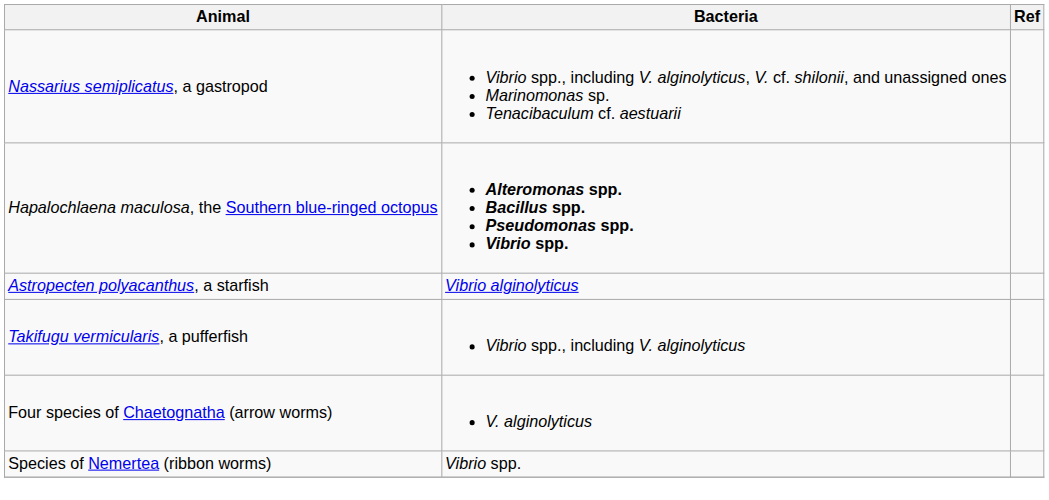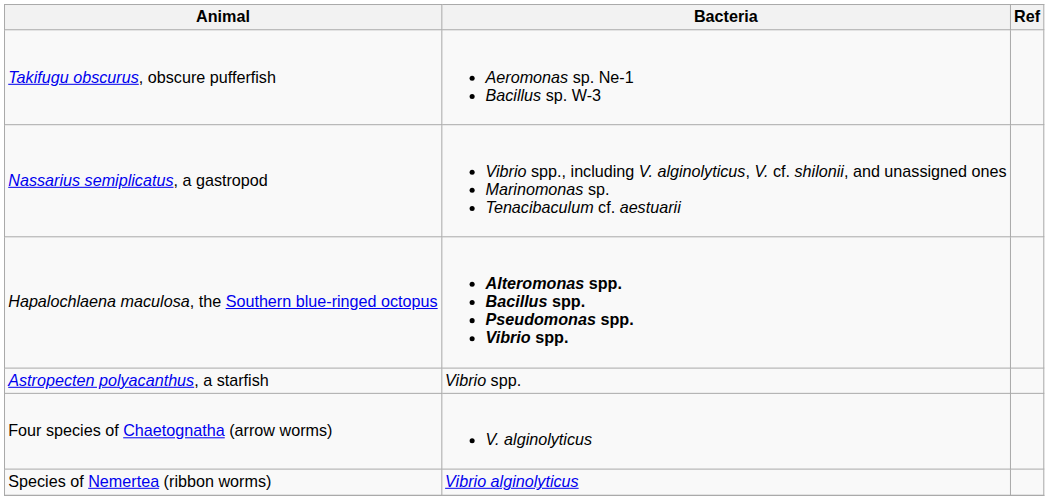+ row: Takifugu obscurus, obscure pufferfish | Aeromonas sp. Ne-1 Bacillus sp. W-3
Astropecten polyacanthus, a starfish | Bacteria: Vibrio alginolyticus -> Vibrio spp.
- row: Takifugu vermicularis, a pufferfish | Vibrio spp., including V. alginolyticus
Species of Nemertea (ribbon worms) | Bacteria: Vibrio spp. -> Vibrio alginolyticus
